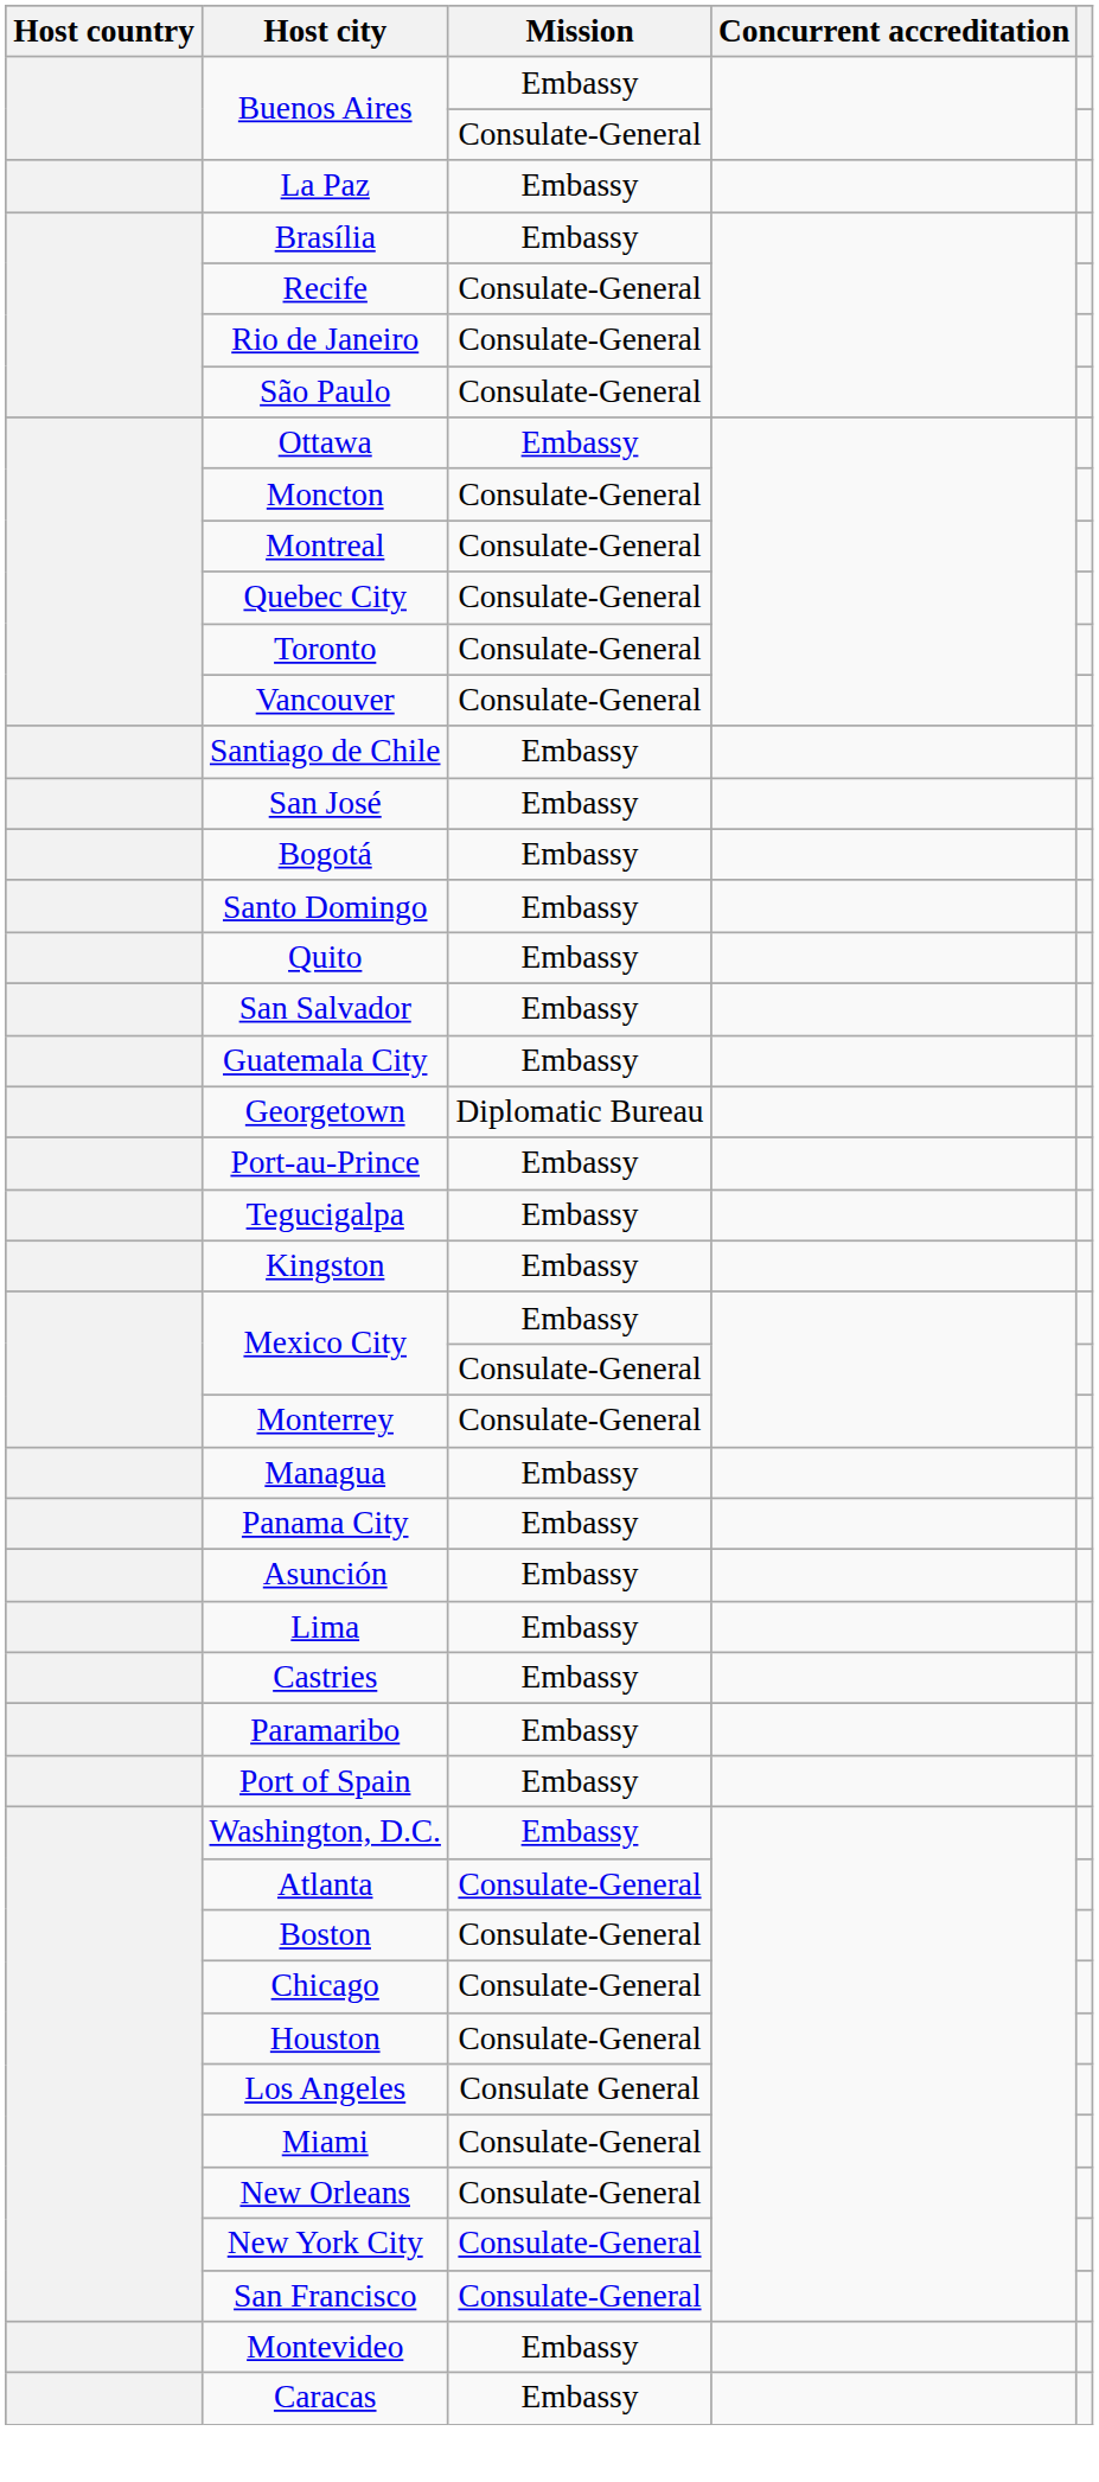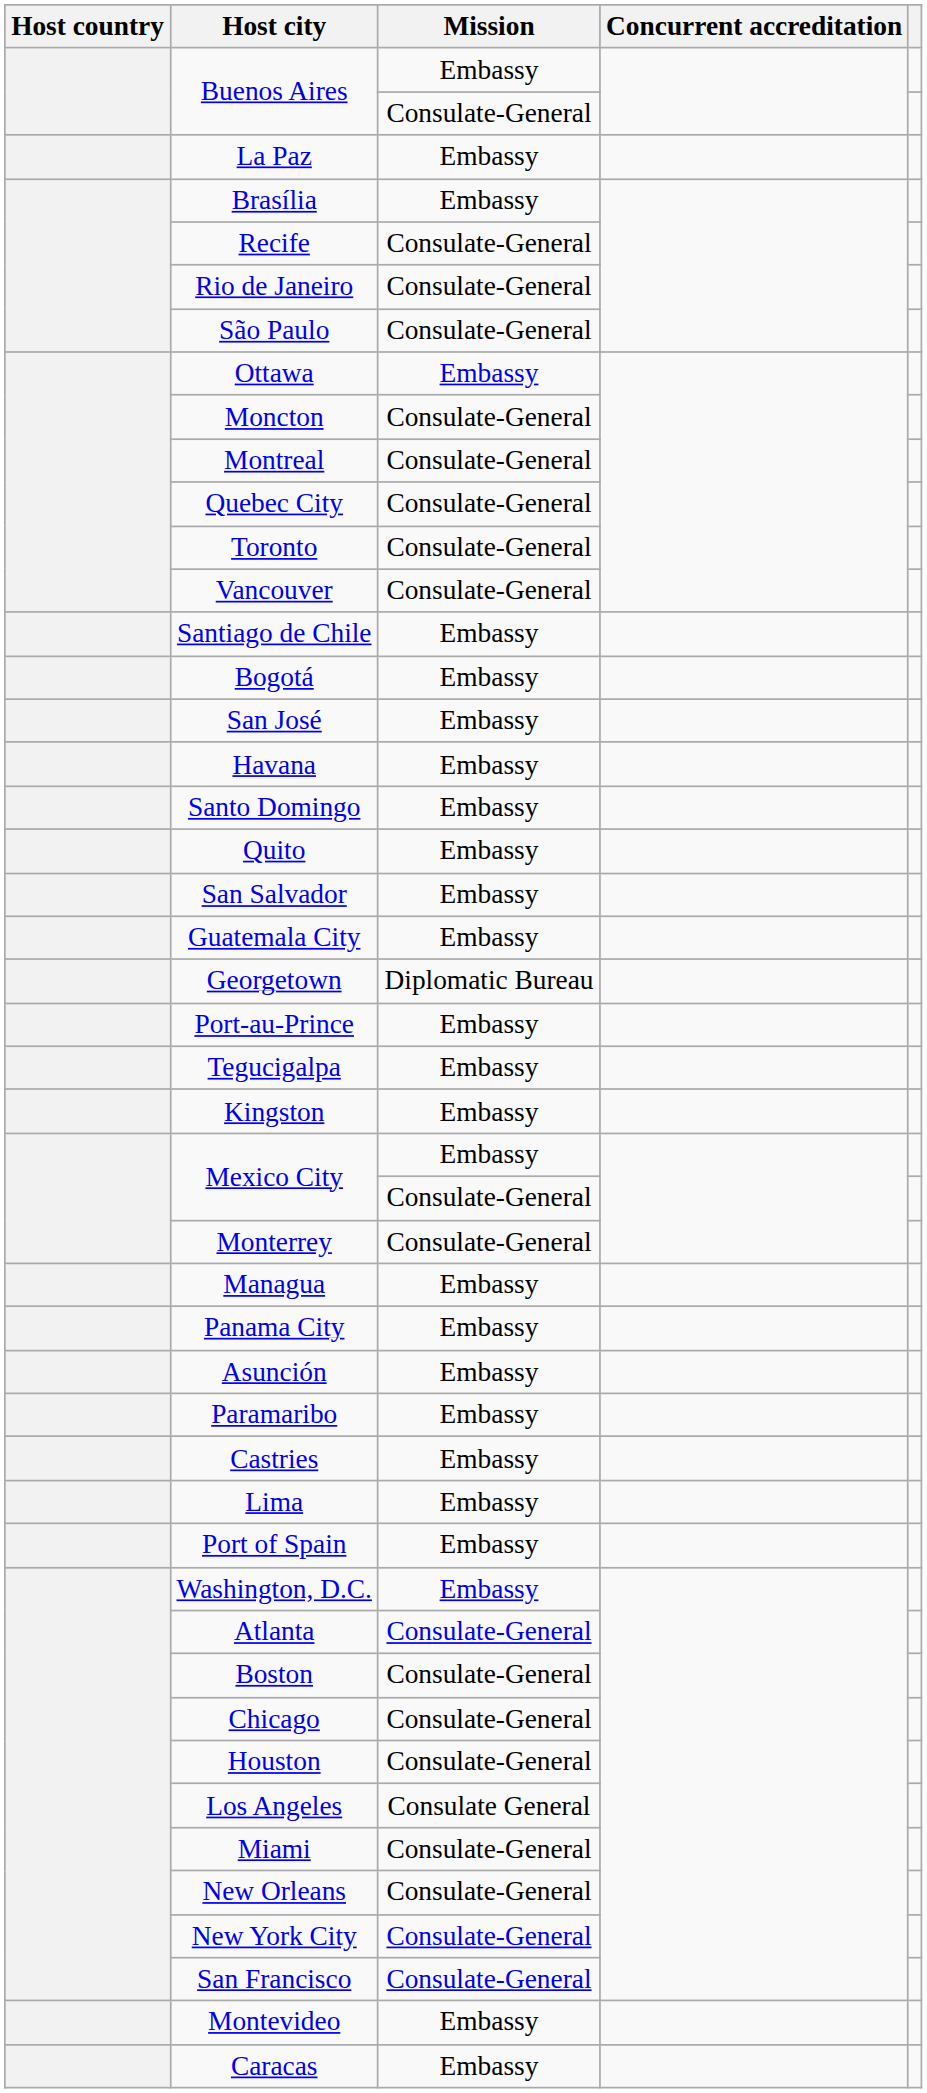rows swapped: Bogotá <-> San José
+ row: Havana | Embassy
rows swapped: Lima <-> Paramaribo
